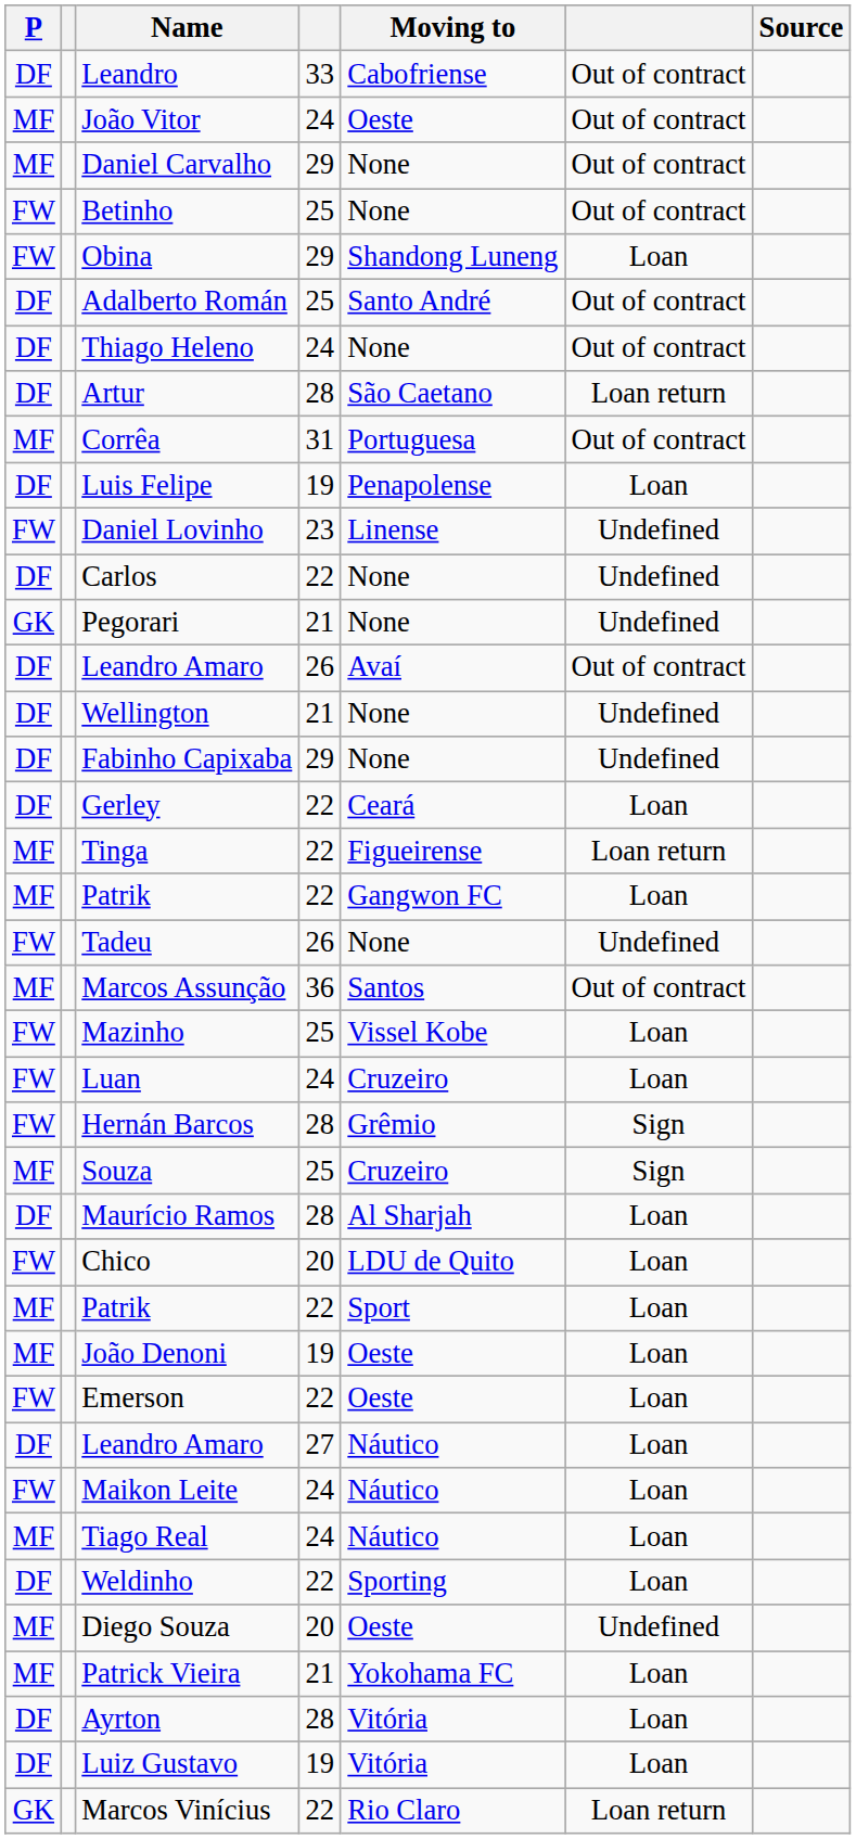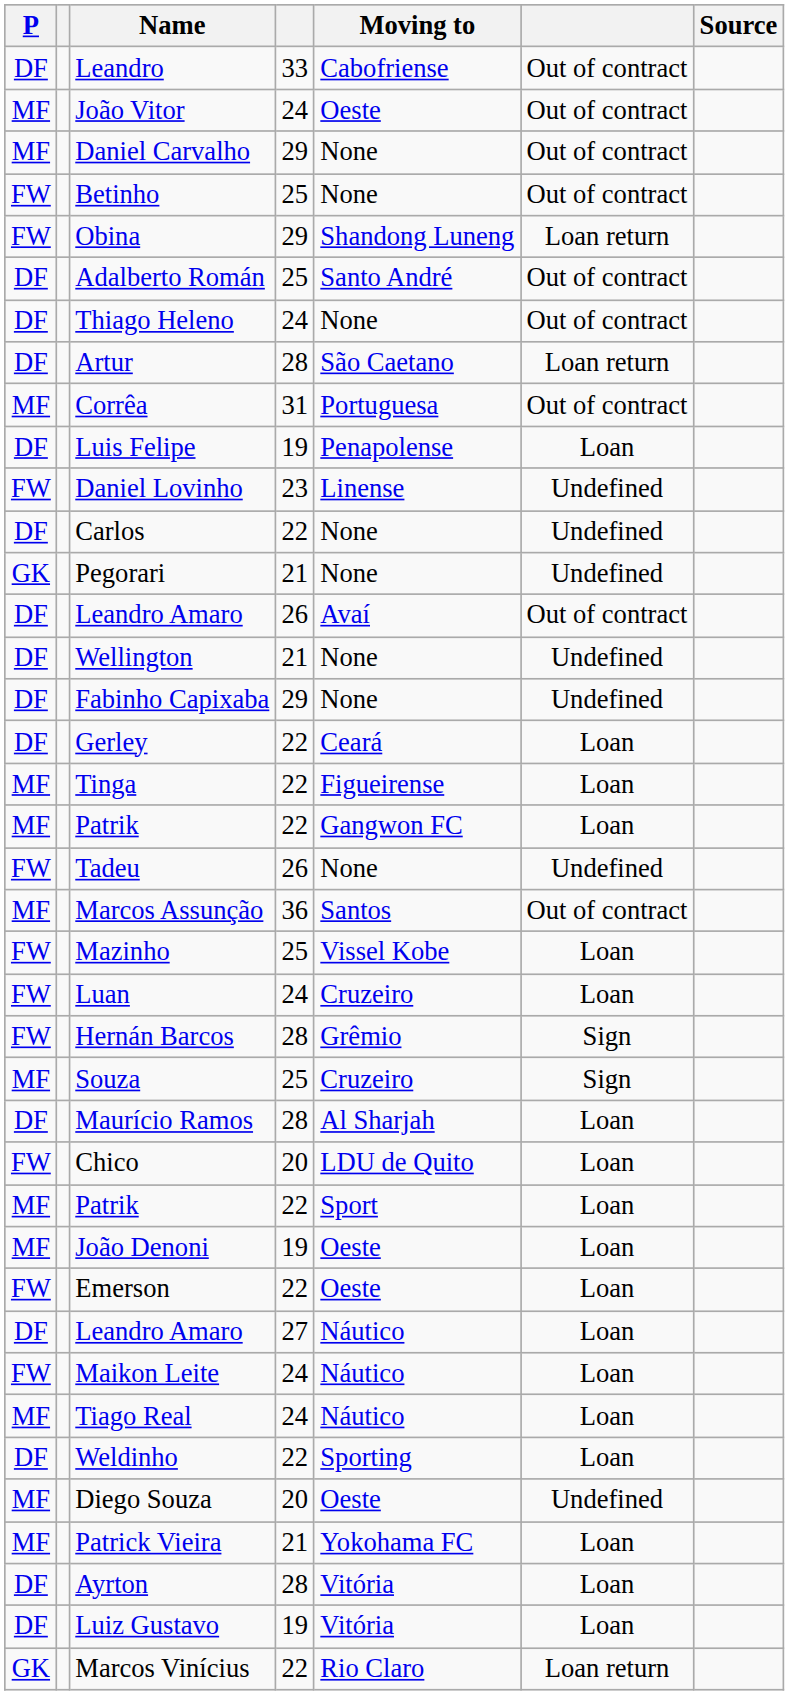Obina | column 6: Loan -> Loan return
Tinga | column 6: Loan return -> Loan
